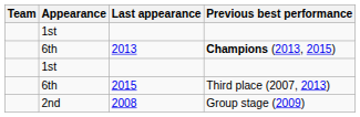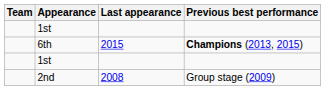Champions (2013, 2015) | Last appearance: 2013 -> 2015
- row: 6th | 2015 | Third place (2007, 2013)
